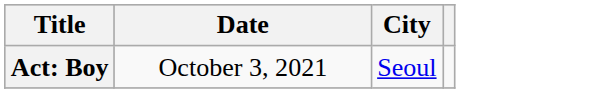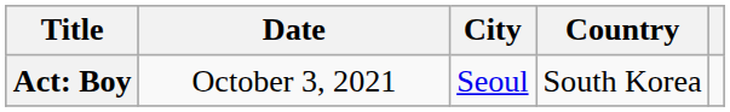+ column: Country | South Korea
